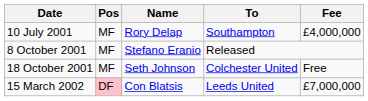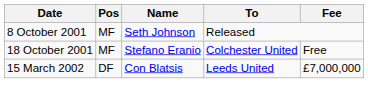- row: 10 July 2001 | MF | Rory Delap | Southampton | £4,000,000
8 October 2001 | Name: Stefano Eranio -> Seth Johnson
18 October 2001 | Name: Seth Johnson -> Stefano Eranio
15 March 2002 | Pos: pink background -> no background
